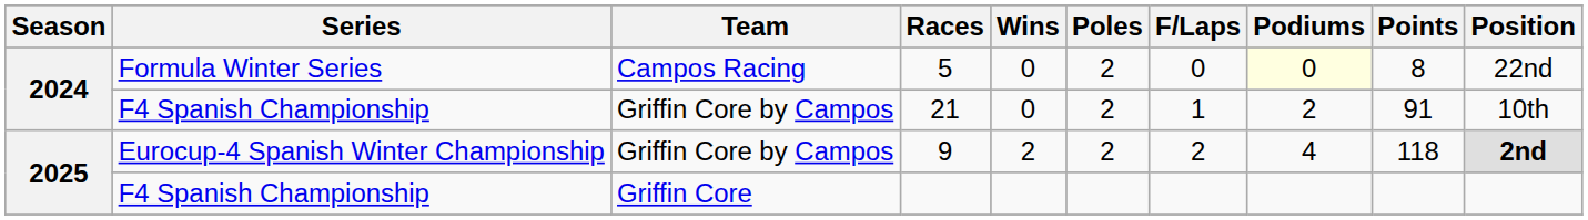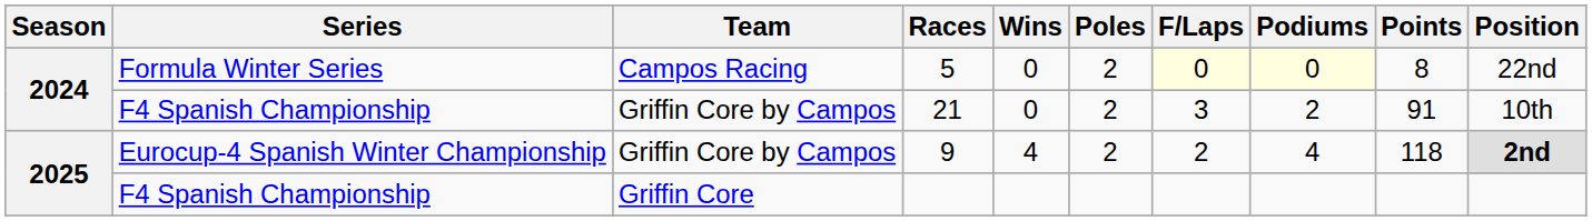5 | F/Laps: no background -> lightyellow background
21 | F/Laps: 1 -> 3
9 | Wins: 2 -> 4
